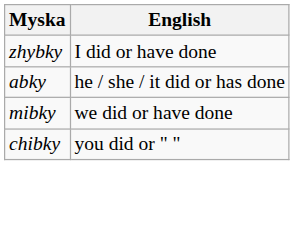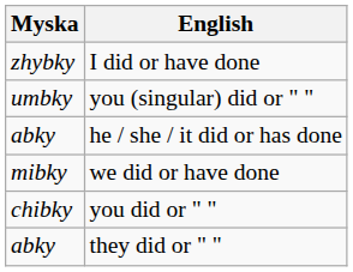+ row: umbky | you (singular) did or " "
+ row: abky | they did or " "
